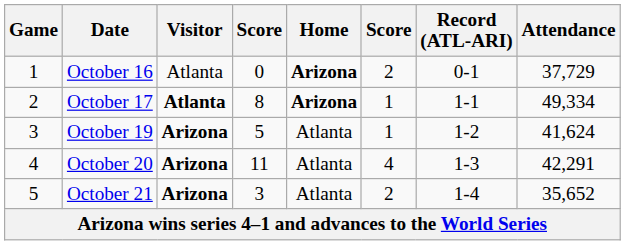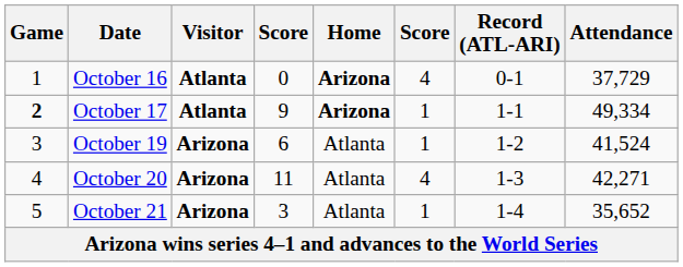October 16 | Visitor: normal -> bold
October 16 | column 6: 2 -> 4
October 17 | Game: normal -> bold
October 17 | column 4: 8 -> 9
October 19 | column 4: 5 -> 6
October 19 | Attendance: 41,624 -> 41,524
October 20 | Attendance: 42,291 -> 42,271
October 21 | column 6: 2 -> 1
